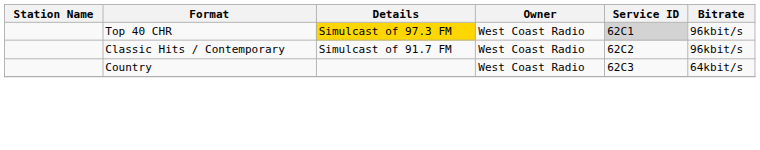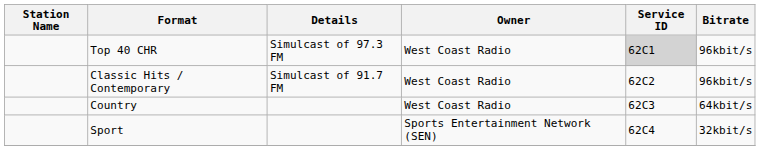Top 40 CHR | Details: gold background -> no background
+ row: Sport | Sports Entertainment Network (SEN) | 62C4 | 32kbit/s
